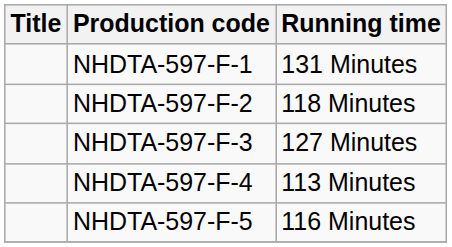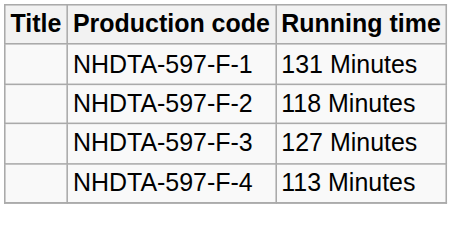- row: NHDTA-597-F-5 | 116 Minutes
